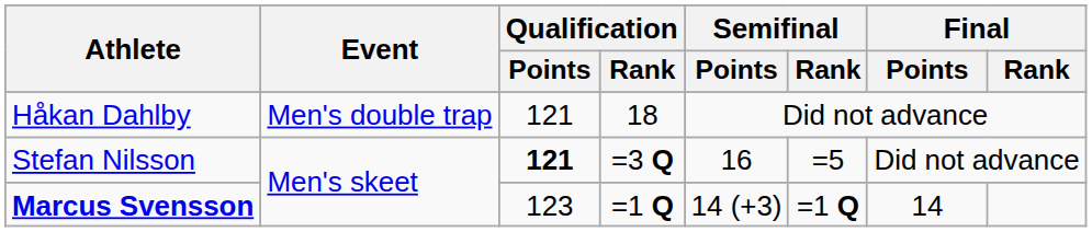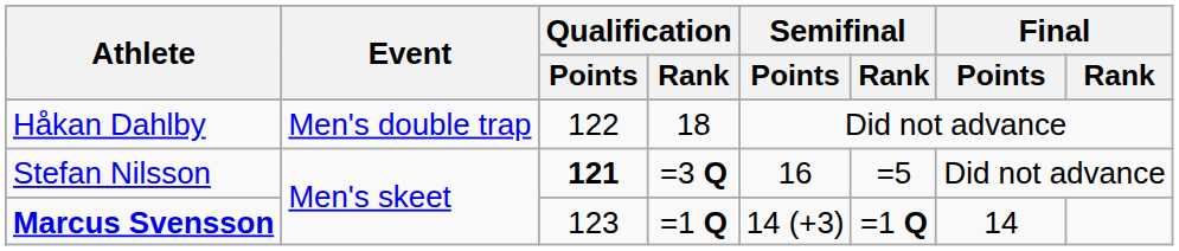Håkan Dahlby | Qualification / Points: 121 -> 122
